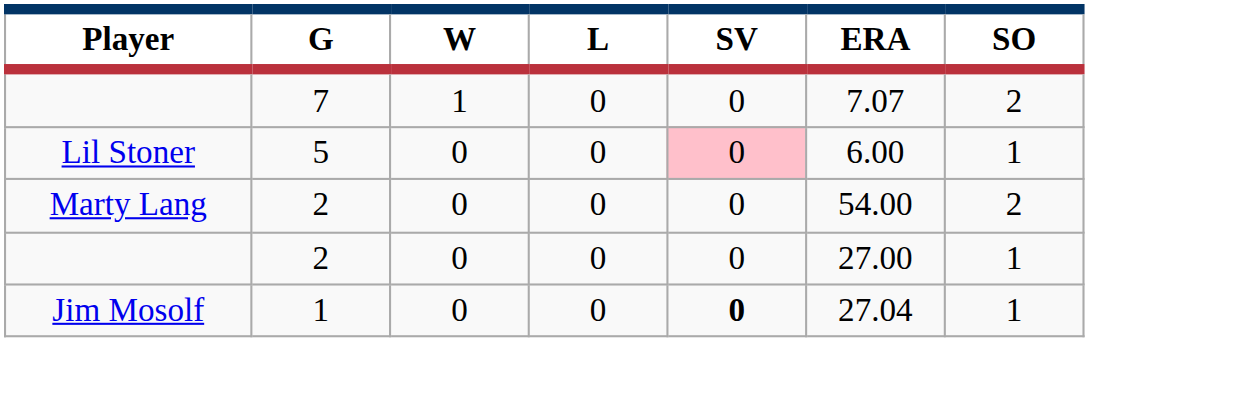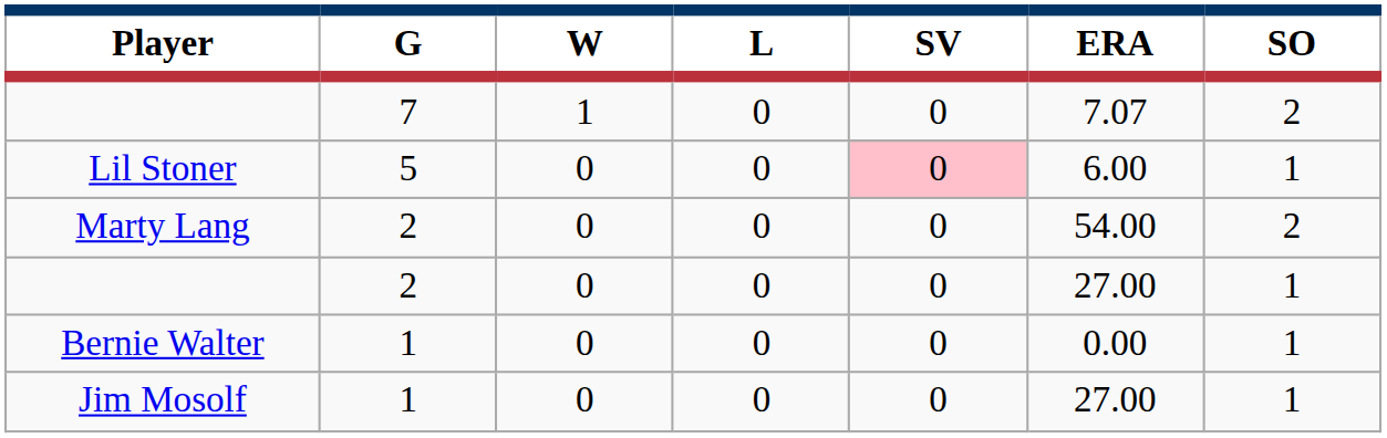+ row: Bernie Walter | 1 | 0 | 0 | 0 | 0.00 | 1
Jim Mosolf | SV: bold -> normal
Jim Mosolf | ERA: 27.04 -> 27.00
